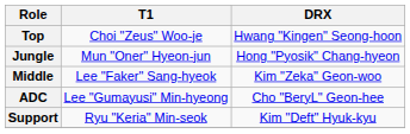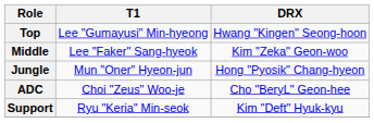Top | T1: Choi "Zeus" Woo-je -> Lee "Gumayusi" Min-hyeong
rows swapped: Jungle <-> Middle
ADC | T1: Lee "Gumayusi" Min-hyeong -> Choi "Zeus" Woo-je
